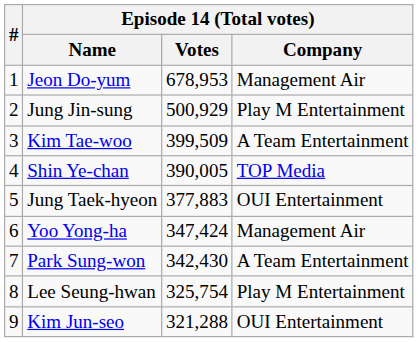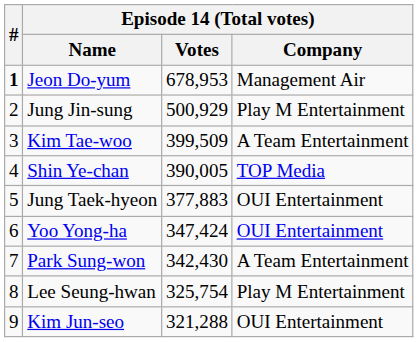Jeon Do-yum | #: normal -> bold
Yoo Yong-ha | Episode 14 (Total votes) / Company: Management Air -> OUI Entertainment
